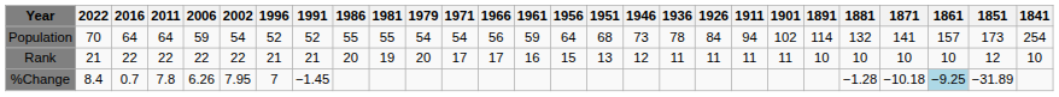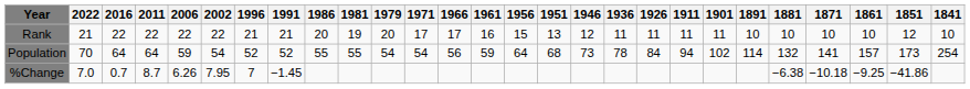rows swapped: Population <-> Rank
%Change | 2022: 8.4 -> 7.0
%Change | 2011: 7.8 -> 8.7
%Change | 1881: −1.28 -> −6.38
%Change | 1861: lightblue background -> no background
%Change | 1851: −31.89 -> −41.86
